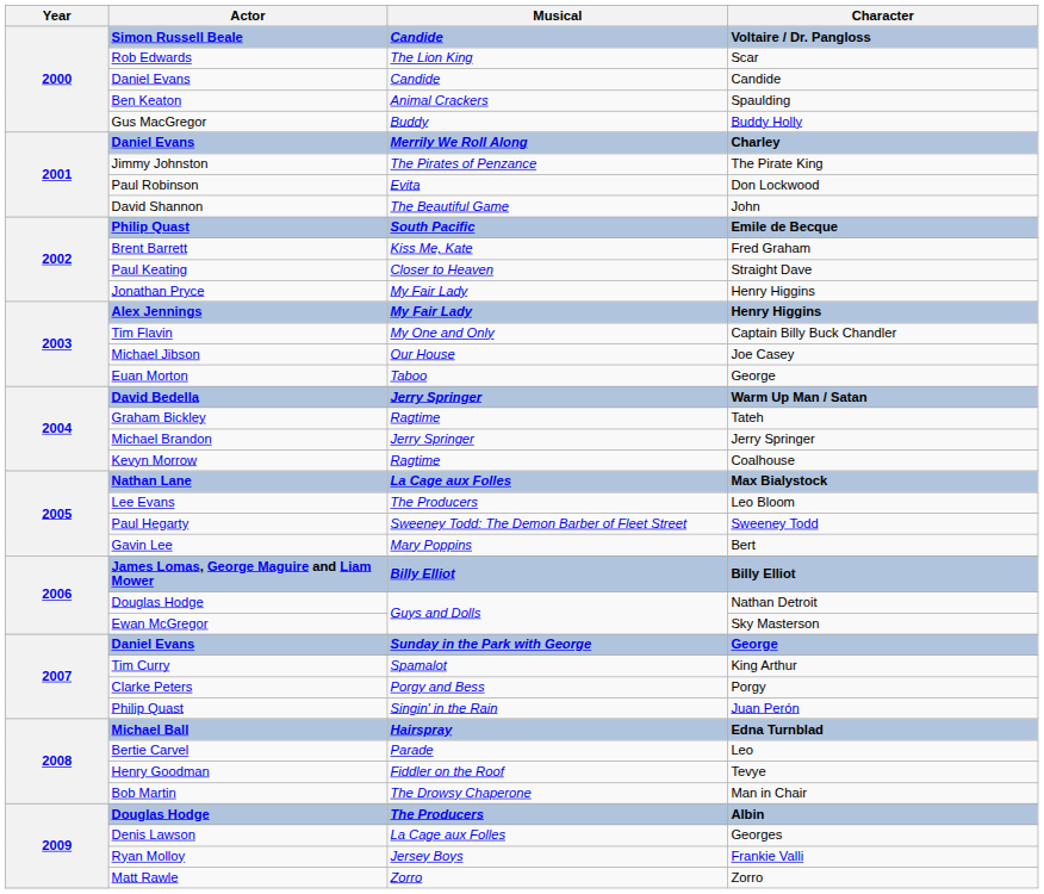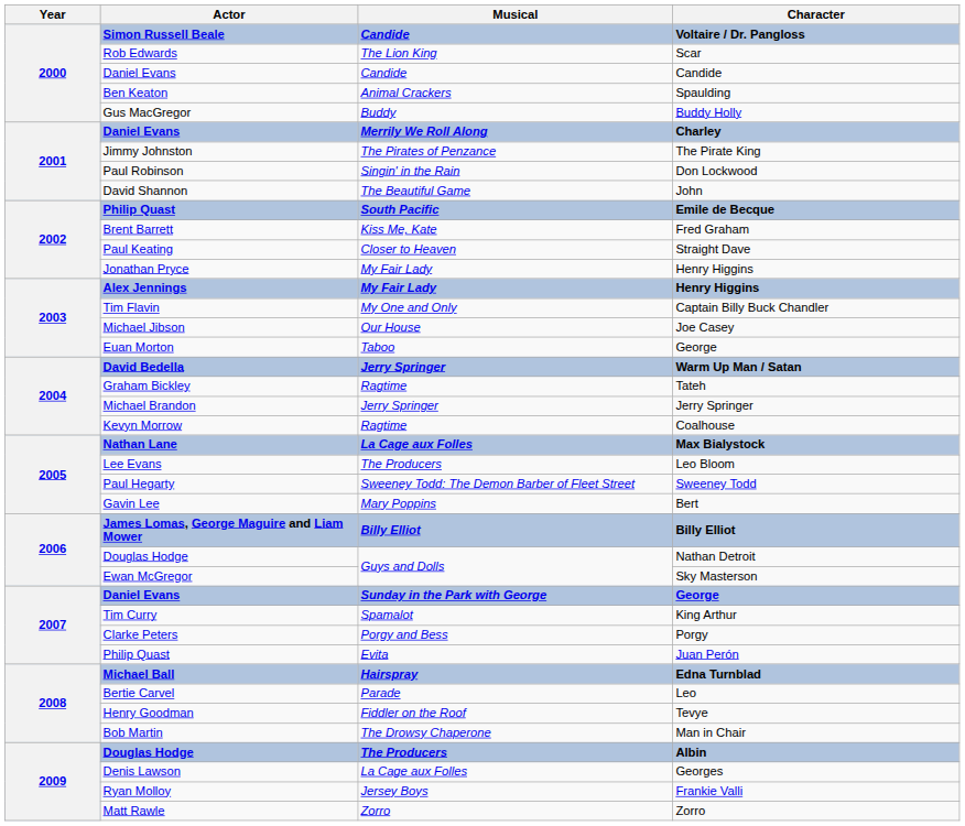Don Lockwood | Musical: Evita -> Singin' in the Rain
Juan Perón | Musical: Singin' in the Rain -> Evita
